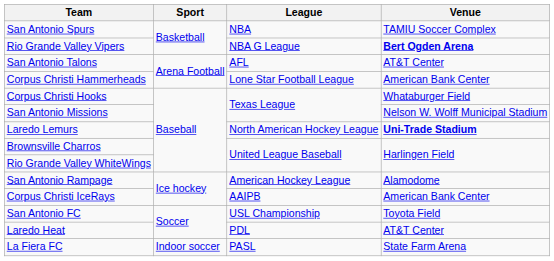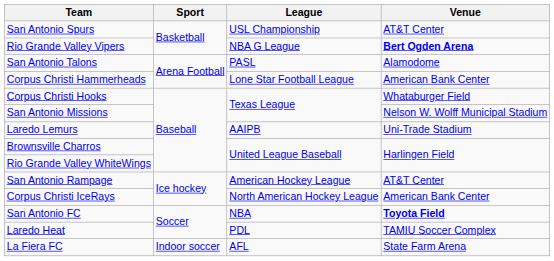San Antonio Spurs | League: NBA -> USL Championship
San Antonio Spurs | Venue: TAMIU Soccer Complex -> AT&T Center
San Antonio Talons | League: AFL -> PASL
San Antonio Talons | Venue: AT&T Center -> Alamodome
Laredo Lemurs | League: North American Hockey League -> AAIPB
Laredo Lemurs | Venue: bold -> normal
San Antonio Rampage | Venue: Alamodome -> AT&T Center
Corpus Christi IceRays | League: AAIPB -> North American Hockey League
San Antonio FC | League: USL Championship -> NBA
San Antonio FC | Venue: normal -> bold
Laredo Heat | Venue: AT&T Center -> TAMIU Soccer Complex
La Fiera FC | League: PASL -> AFL
